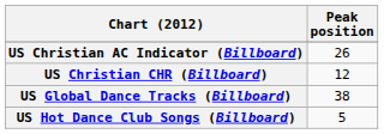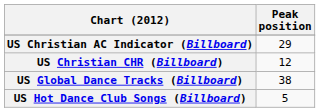US Christian AC Indicator (Billboard) | Peak position: 26 -> 29
